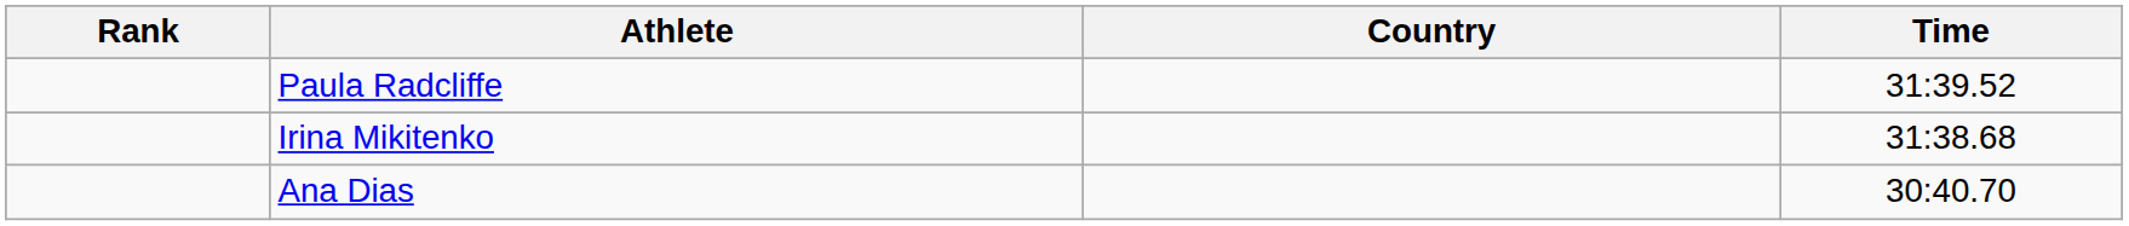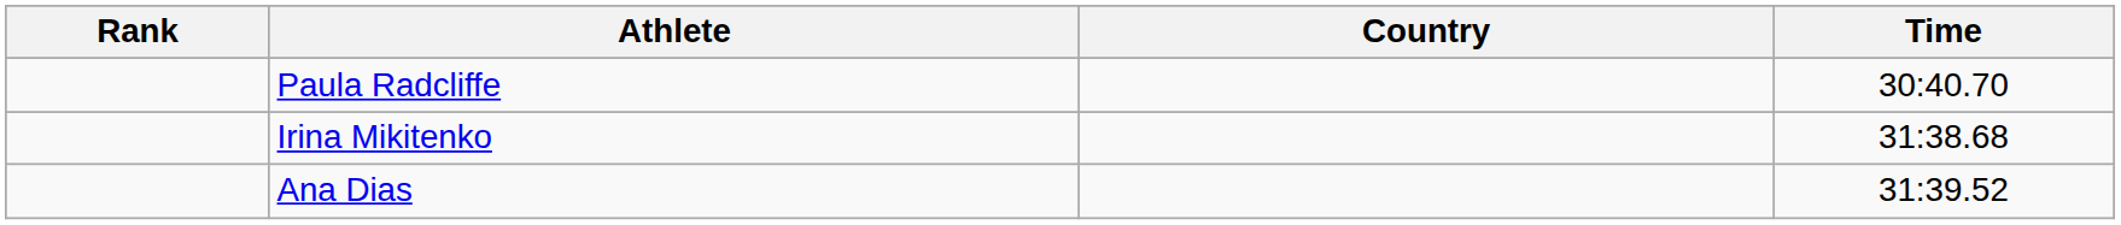Paula Radcliffe | Time: 31:39.52 -> 30:40.70
Ana Dias | Time: 30:40.70 -> 31:39.52
